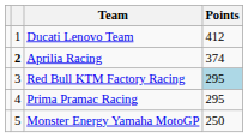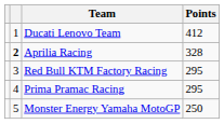Aprilia Racing | Points: 374 -> 328
Red Bull KTM Factory Racing | Points: lightblue background -> no background
